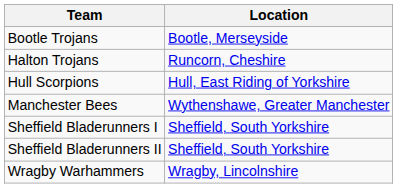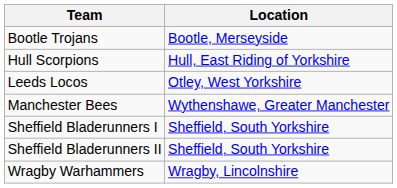- row: Halton Trojans | Runcorn, Cheshire
+ row: Leeds Locos | Otley, West Yorkshire
